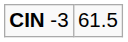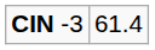CIN -3 | column 2: 61.5 -> 61.4
